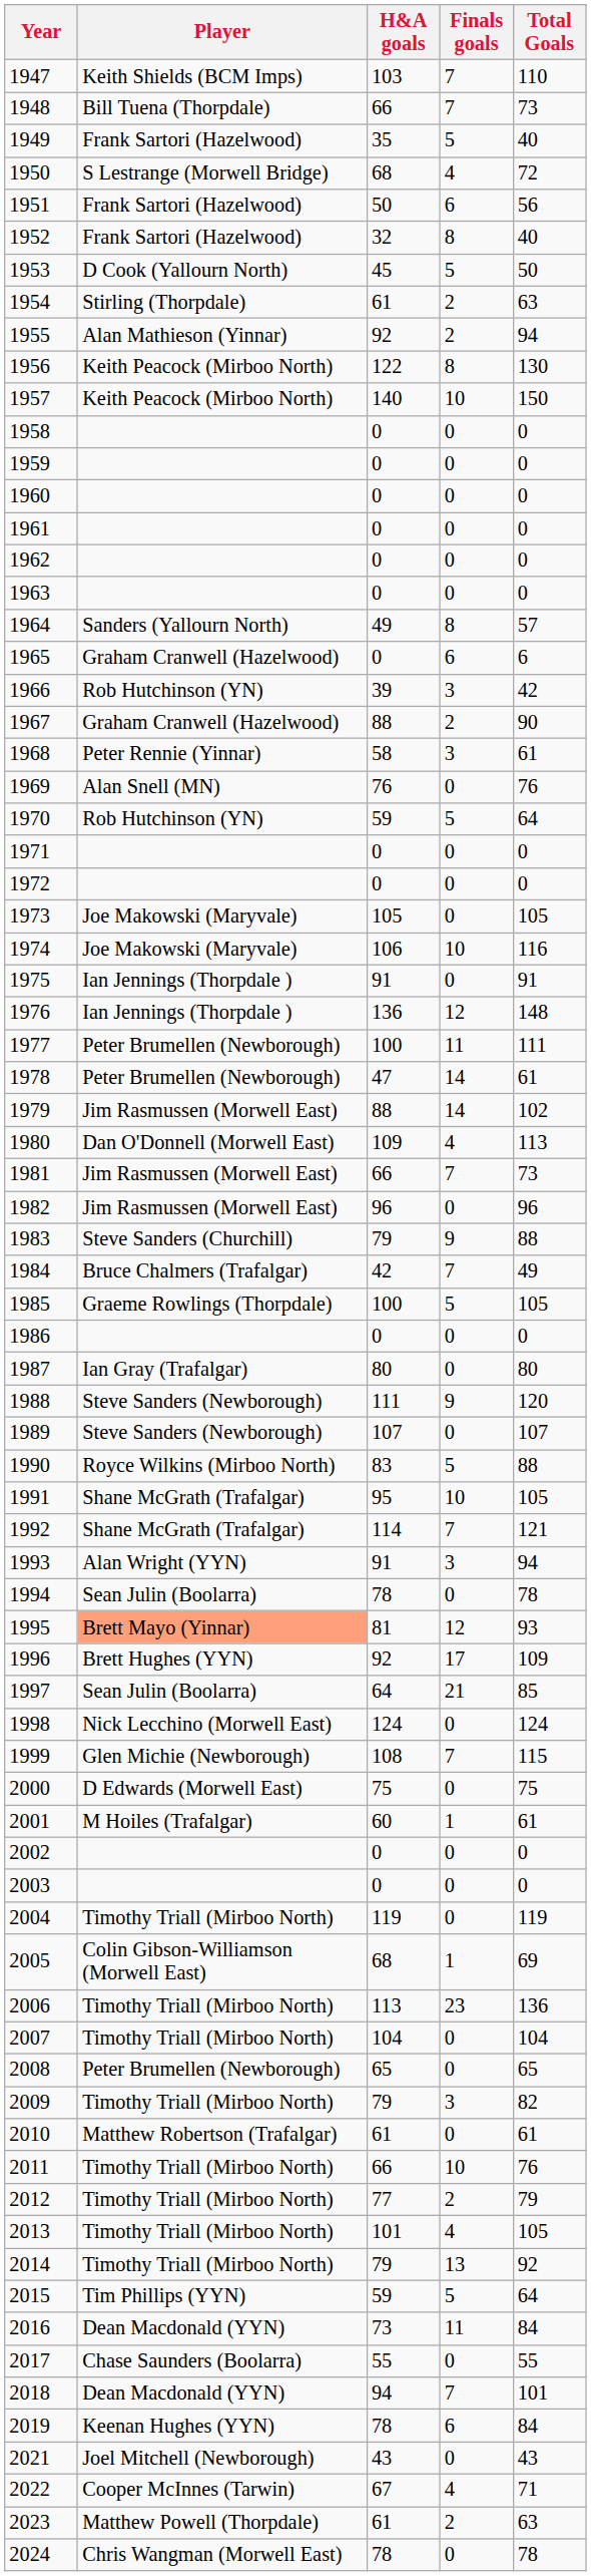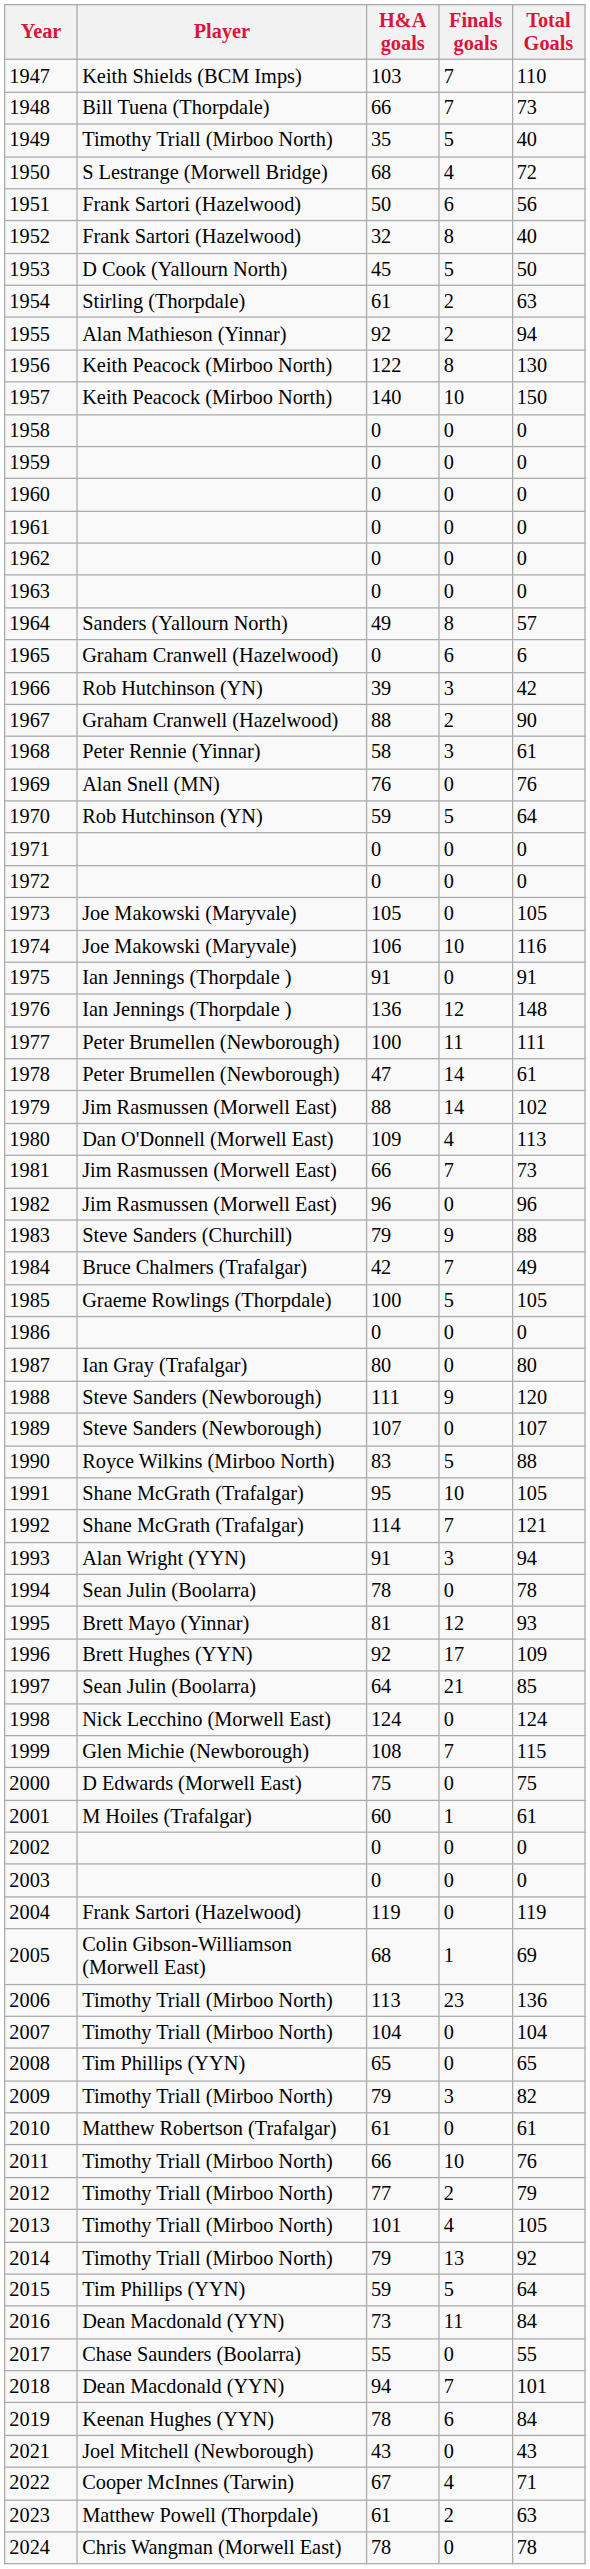1949 | Player: Frank Sartori (Hazelwood) -> Timothy Triall (Mirboo North)
1995 | Player: lightsalmon background -> no background
2004 | Player: Timothy Triall (Mirboo North) -> Frank Sartori (Hazelwood)
2008 | Player: Peter Brumellen (Newborough) -> Tim Phillips (YYN)
